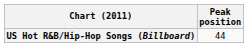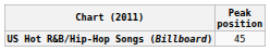US Hot R&B/Hip-Hop Songs (Billboard) | Peak position: 44 -> 45
